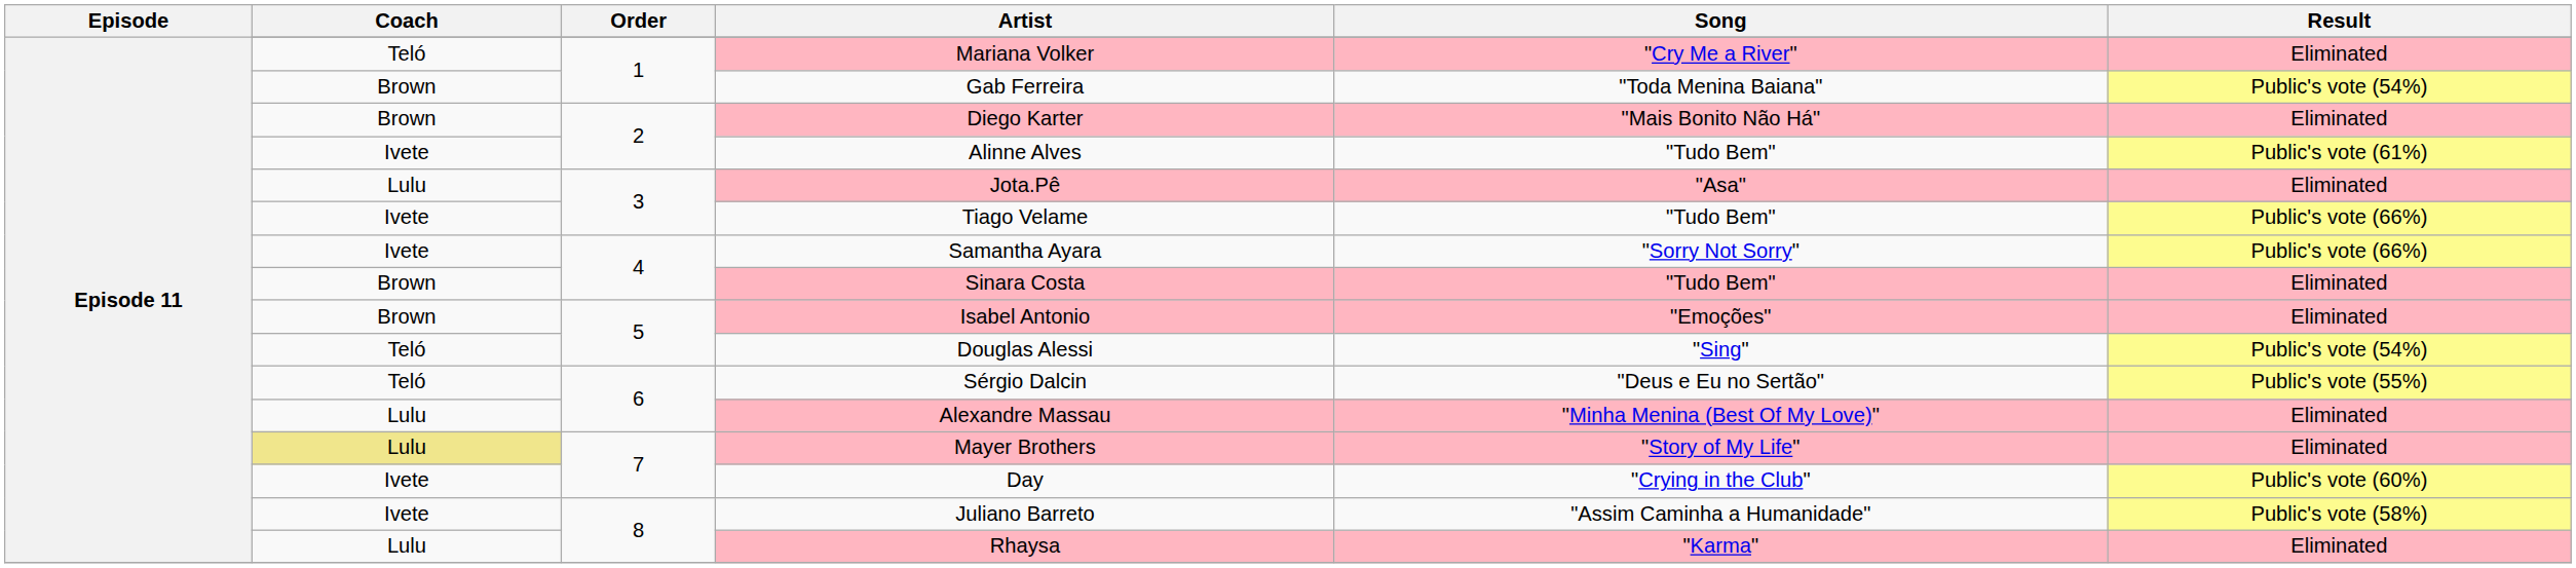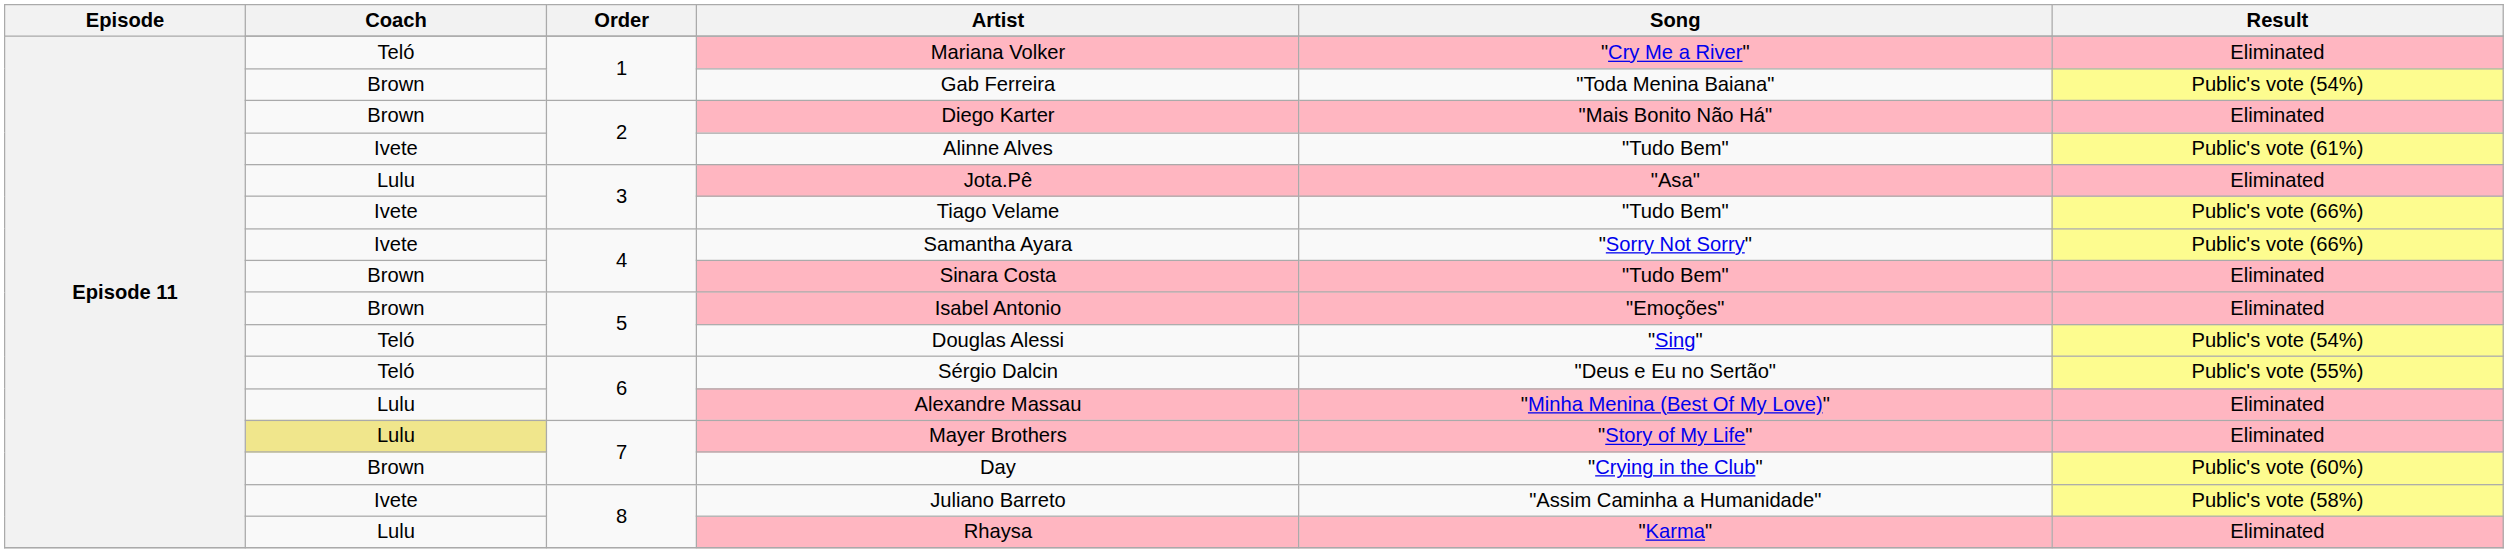Day | Coach: Ivete -> Brown
